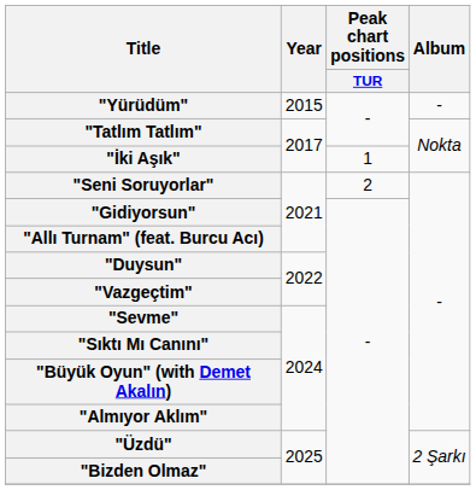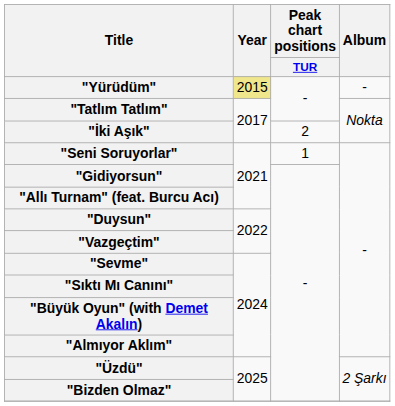"Yürüdüm" | Year: no background -> khaki background
"İki Aşık" | Peak chart positions / TUR: 1 -> 2
"Seni Soruyorlar" | Peak chart positions / TUR: 2 -> 1
